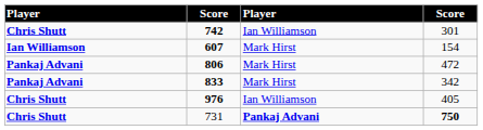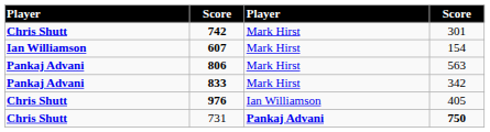742 | column 3: Ian Williamson -> Mark Hirst
806 | column 4: 472 -> 563
